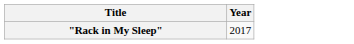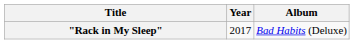+ column: Album | Bad Habits (Deluxe)
